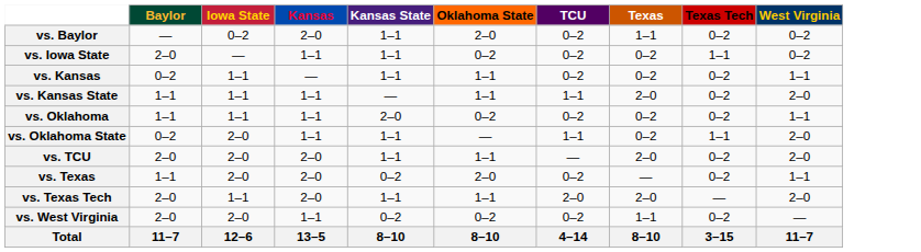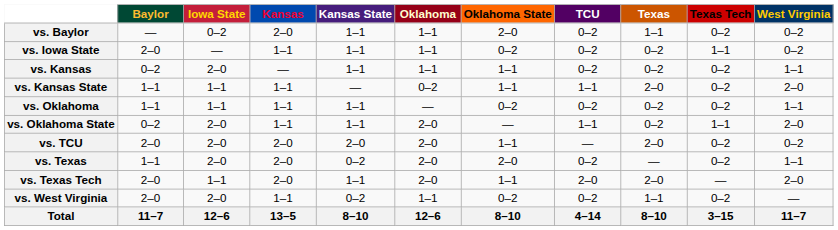+ column: Oklahoma | 1–1 | 1–1 | 1–1 | 0–2 | — | 2–0 | 2–0 | 2–0 | 2–0 | 1–1 | 12–6
vs. Kansas | Iowa State: 1–1 -> 2–0
vs. Oklahoma | Kansas State: 2–0 -> 1–1
vs. TCU | Kansas State: 1–1 -> 2–0
vs. TCU | West Virginia: 2–0 -> 0–2
